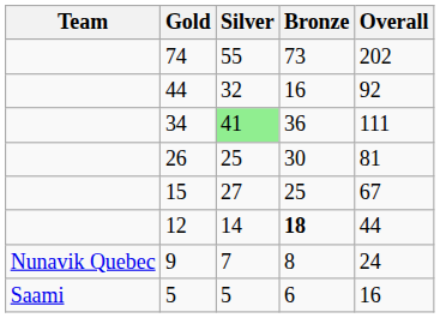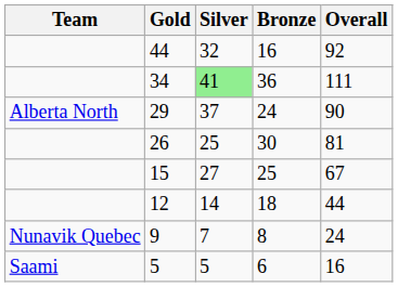- row: 74 | 55 | 73 | 202
+ row: Alberta North | 29 | 37 | 24 | 90
12 | Bronze: bold -> normal
